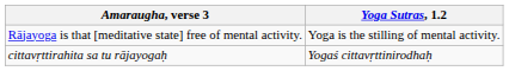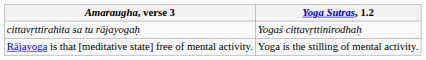rows swapped: cittavṛttirahita sa tu rājayogaḥ <-> Rājayoga is that [meditative state] free of mental activity.
